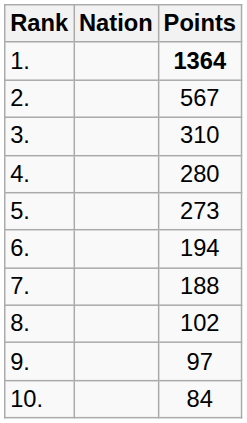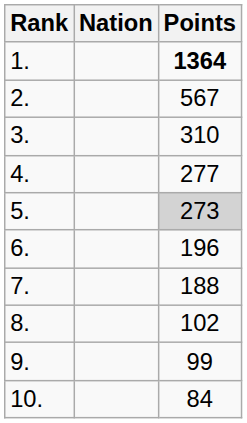4. | Points: 280 -> 277
5. | Points: no background -> lightgrey background
6. | Points: 194 -> 196
9. | Points: 97 -> 99
